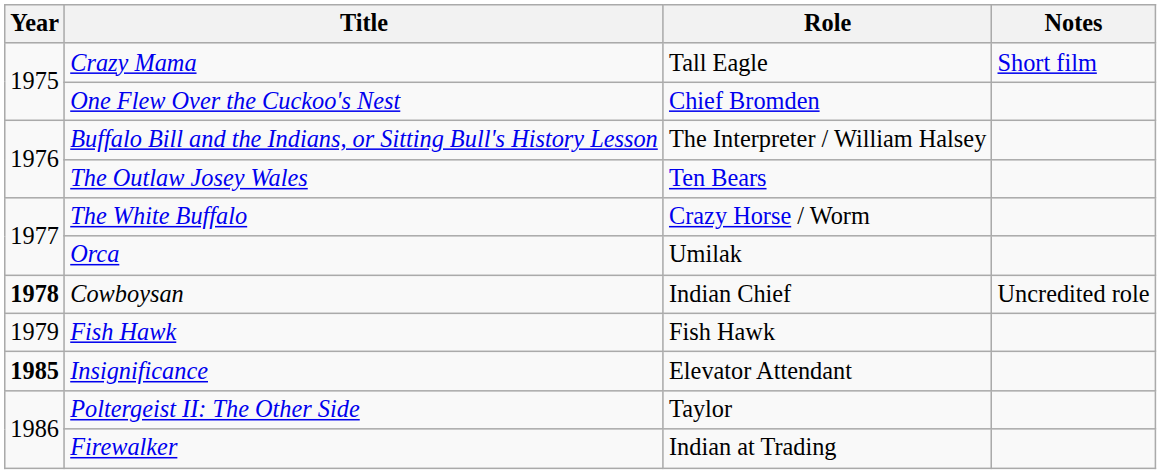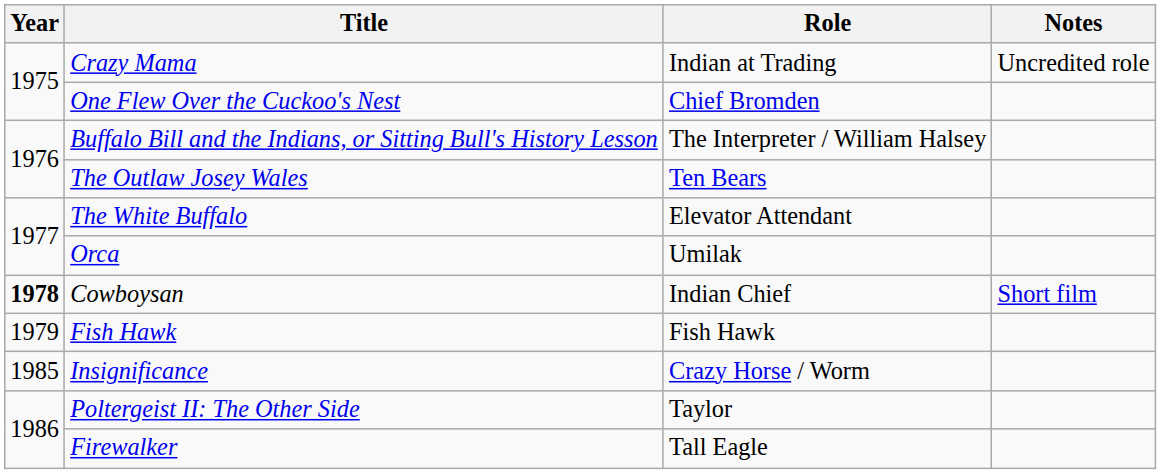Crazy Mama | Role: Tall Eagle -> Indian at Trading
Crazy Mama | Notes: Short film -> Uncredited role
The White Buffalo | Role: Crazy Horse / Worm -> Elevator Attendant
Cowboysan | Notes: Uncredited role -> Short film
Insignificance | Year: bold -> normal
Insignificance | Role: Elevator Attendant -> Crazy Horse / Worm
Firewalker | Role: Indian at Trading -> Tall Eagle
